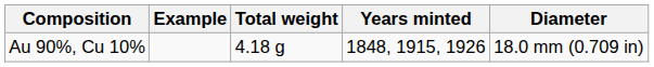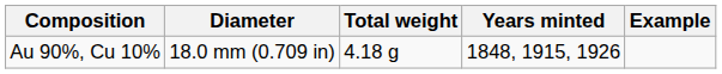columns swapped: Diameter <-> Example
